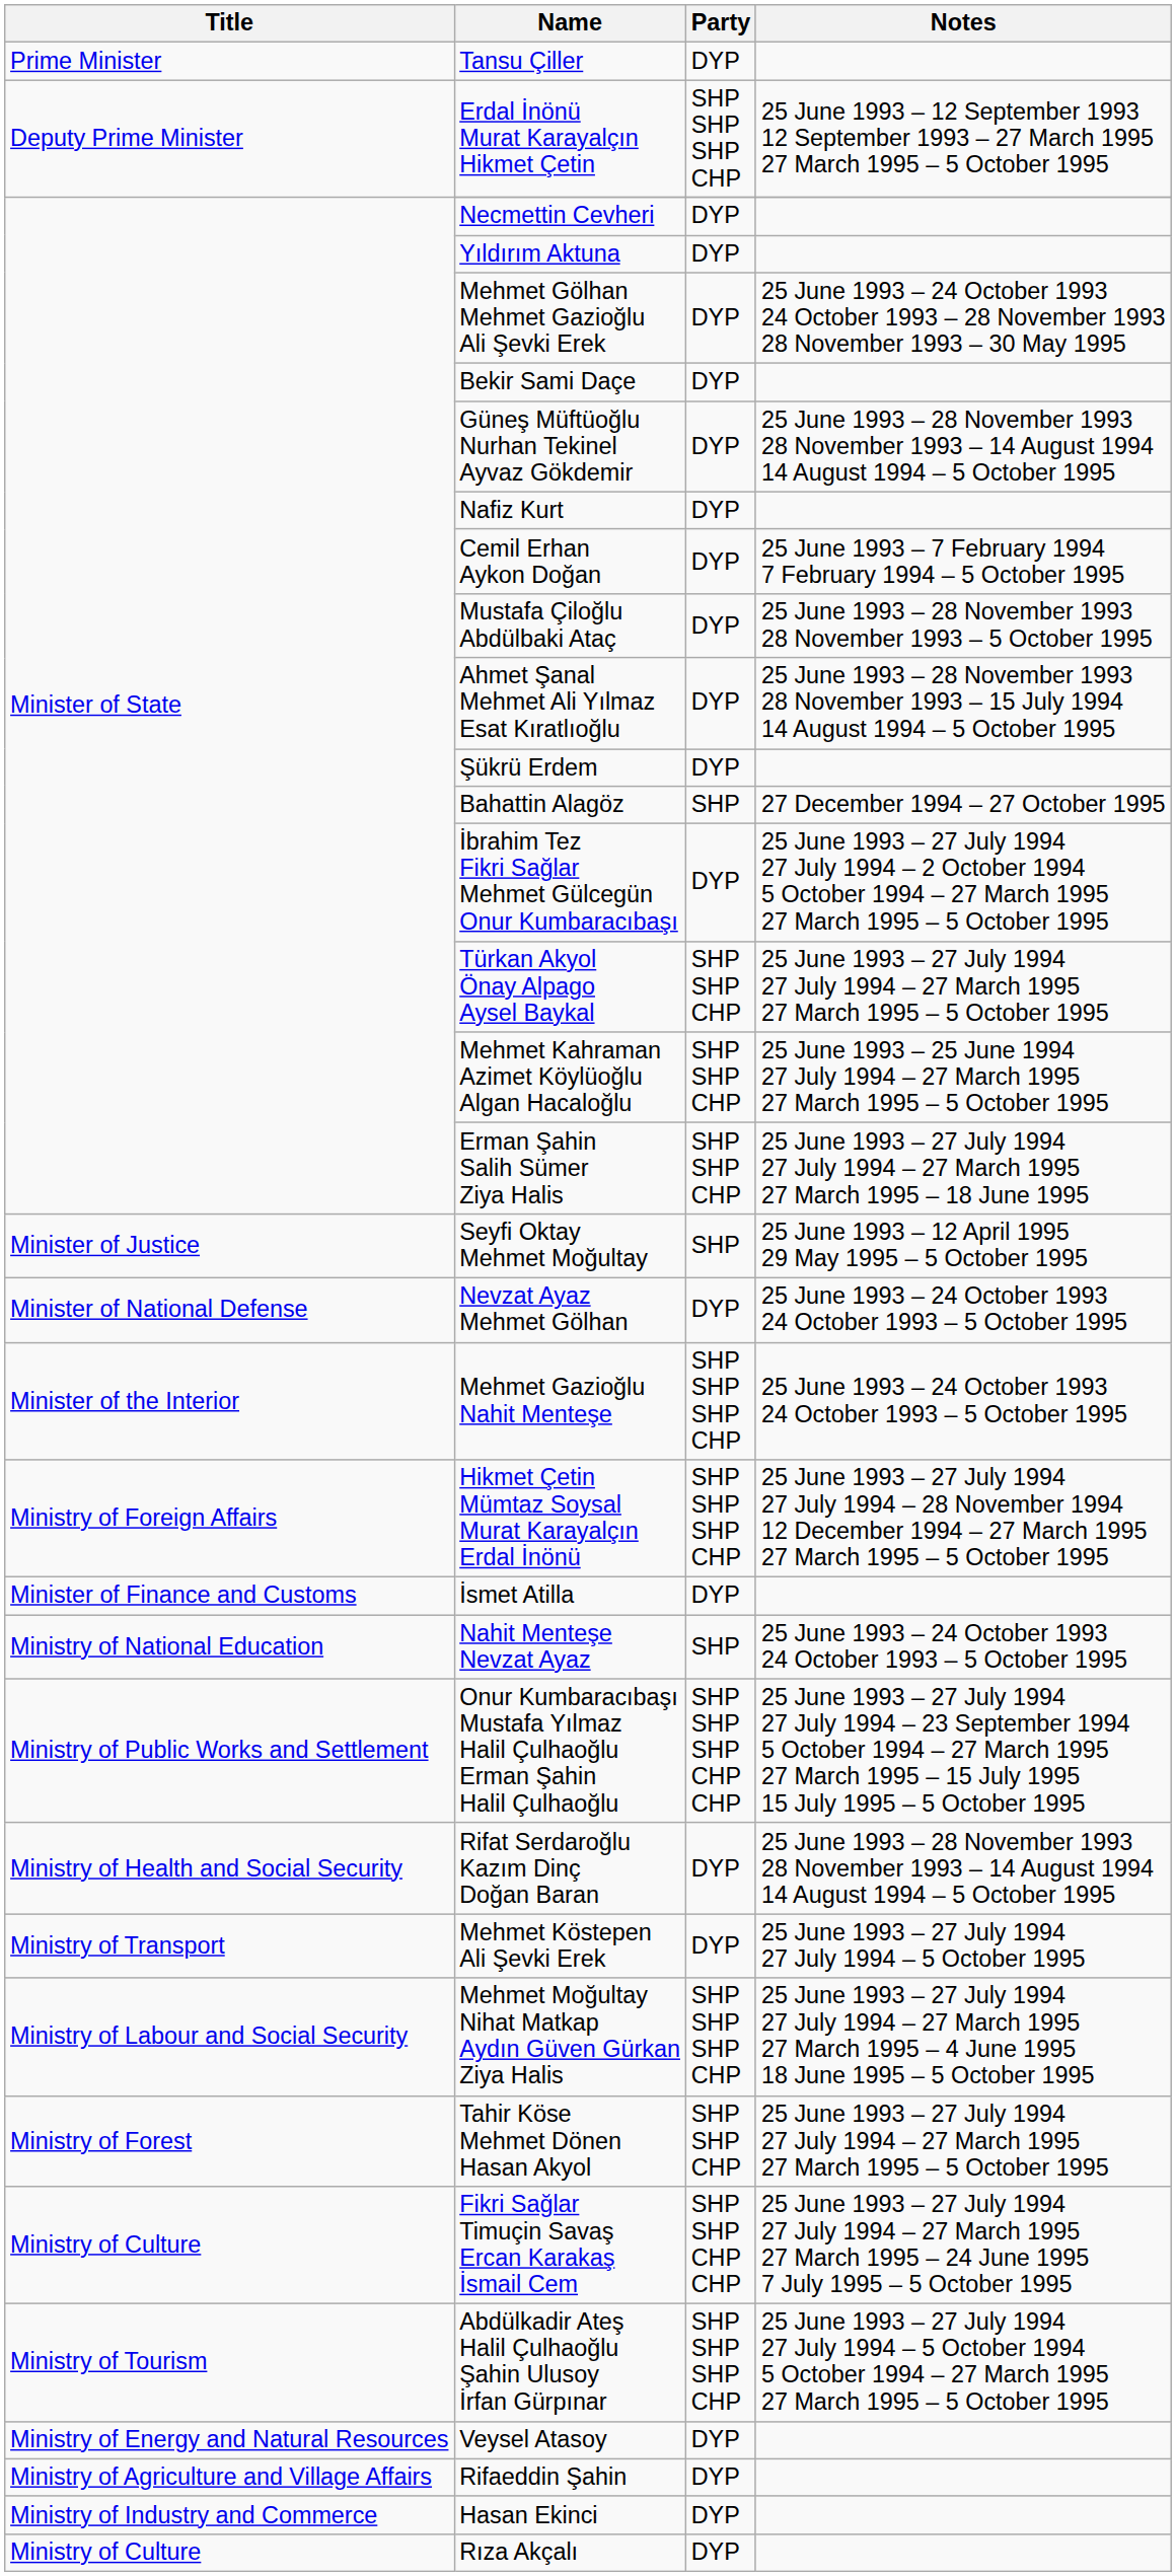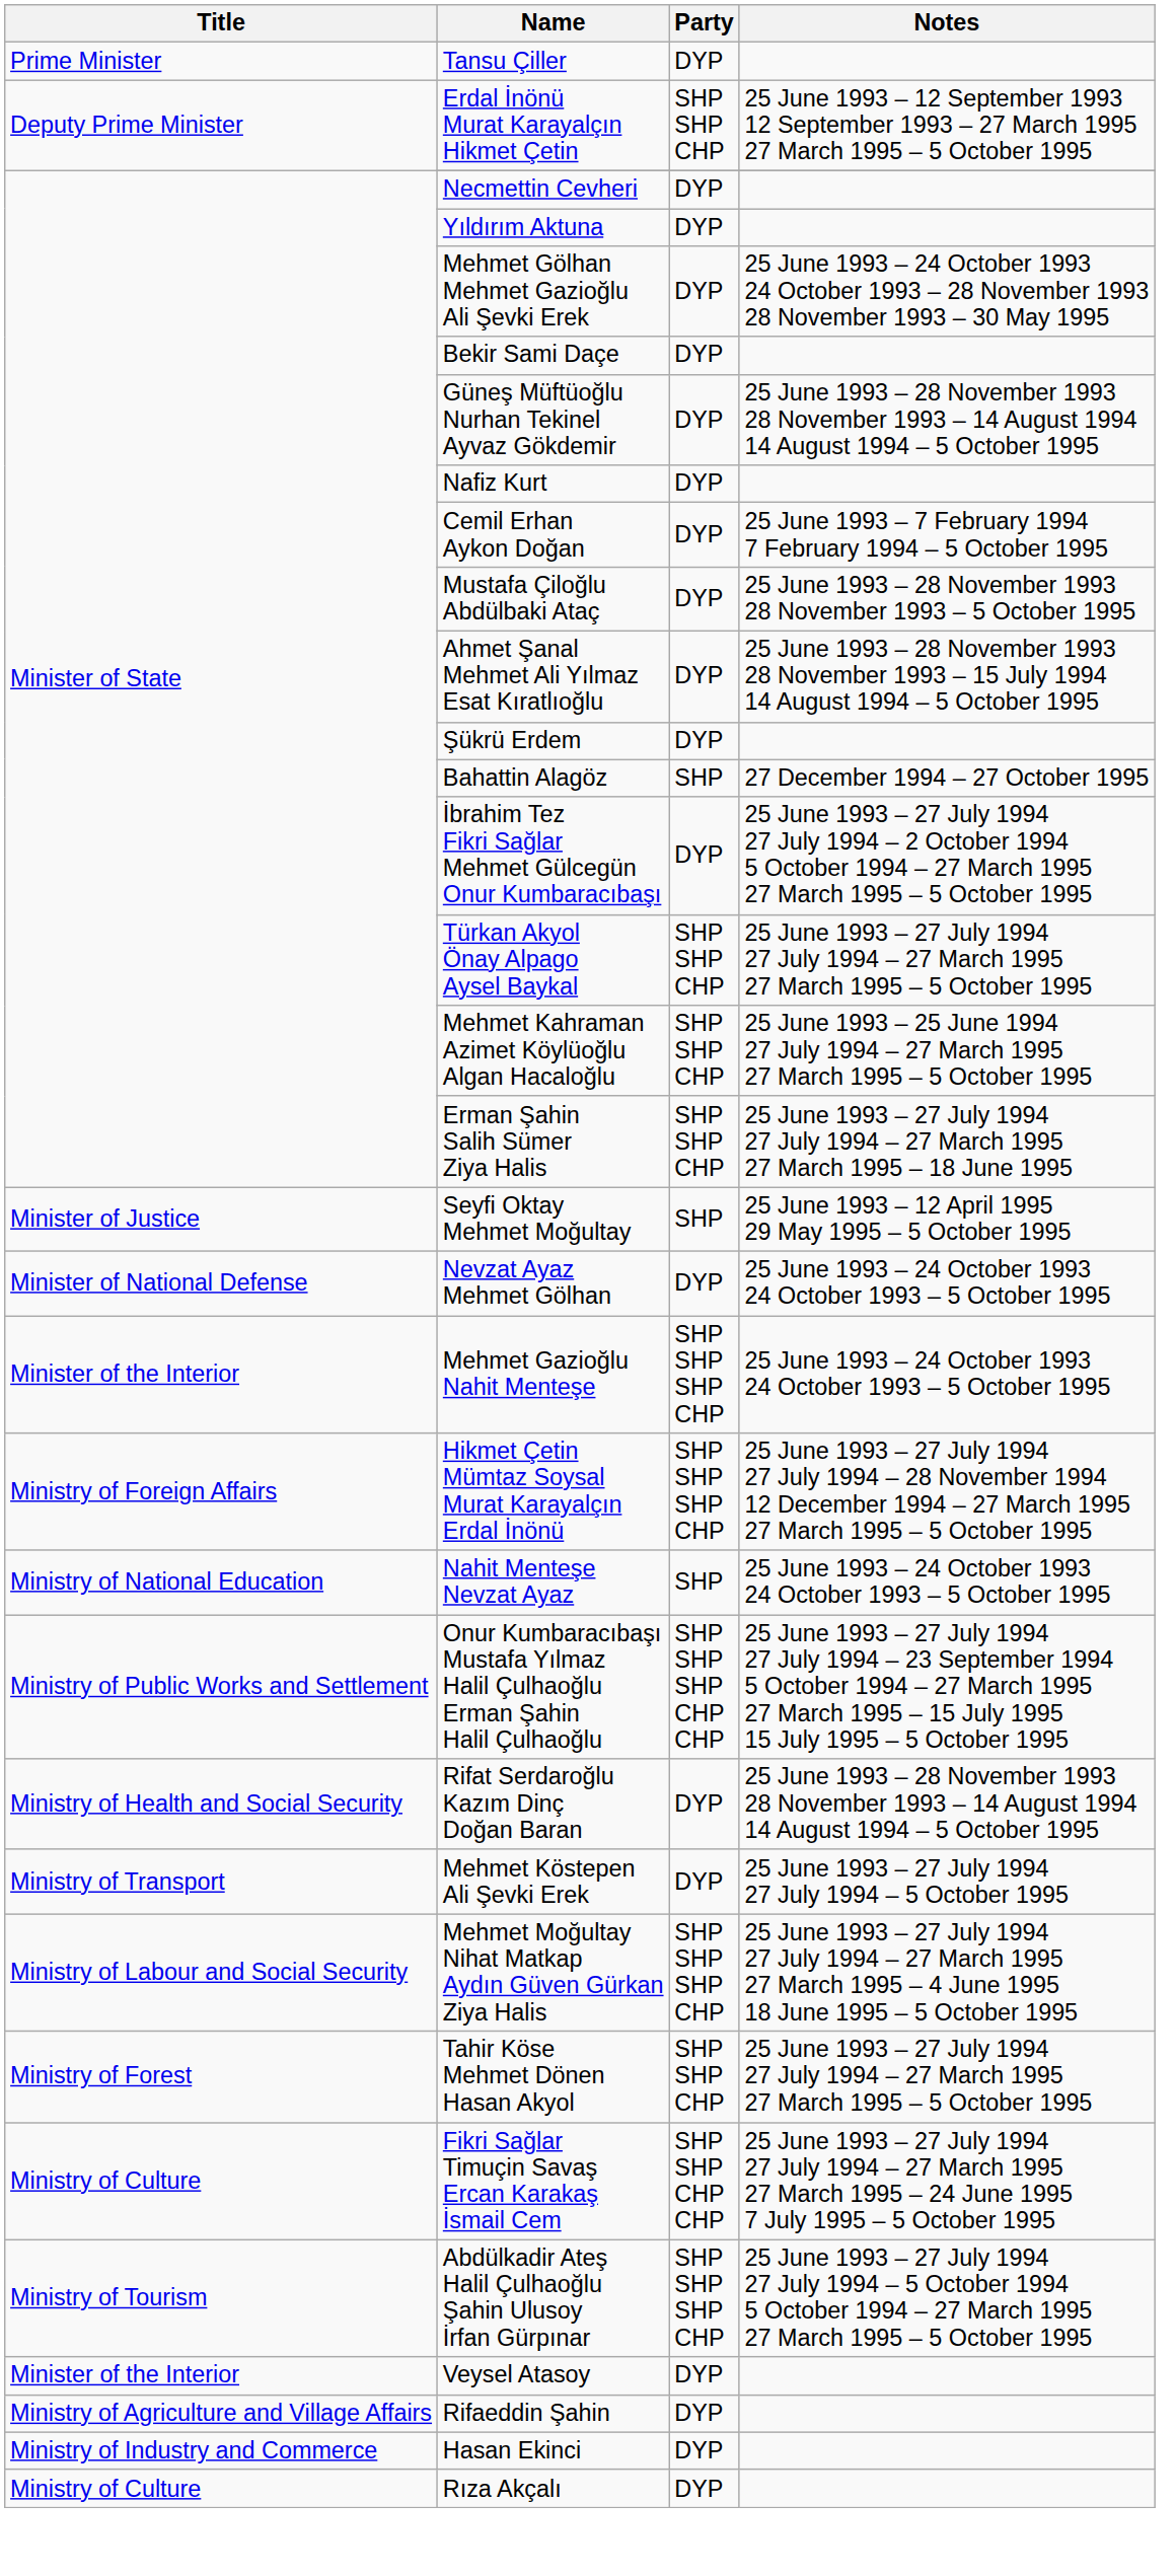Erdal İnönü Murat Karayalçın Hikmet Çetin | Party: SHP SHP SHP CHP -> SHP SHP CHP
- row: Minister of Finance and Customs | İsmet Atilla | DYP
Veysel Atasoy | Title: Ministry of Energy and Natural Resources -> Minister of the Interior
